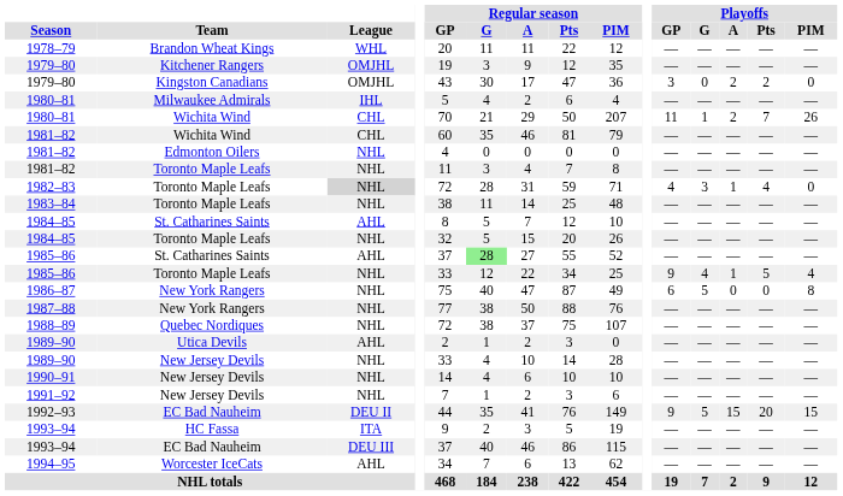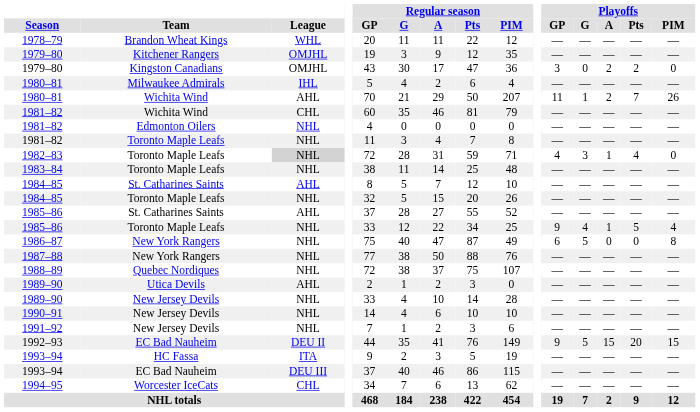1980–81 / Wichita Wind | League: CHL -> AHL
1985–86 / St. Catharines Saints | Regular season / G: lightgreen background -> no background
1994–95 | League: AHL -> CHL
